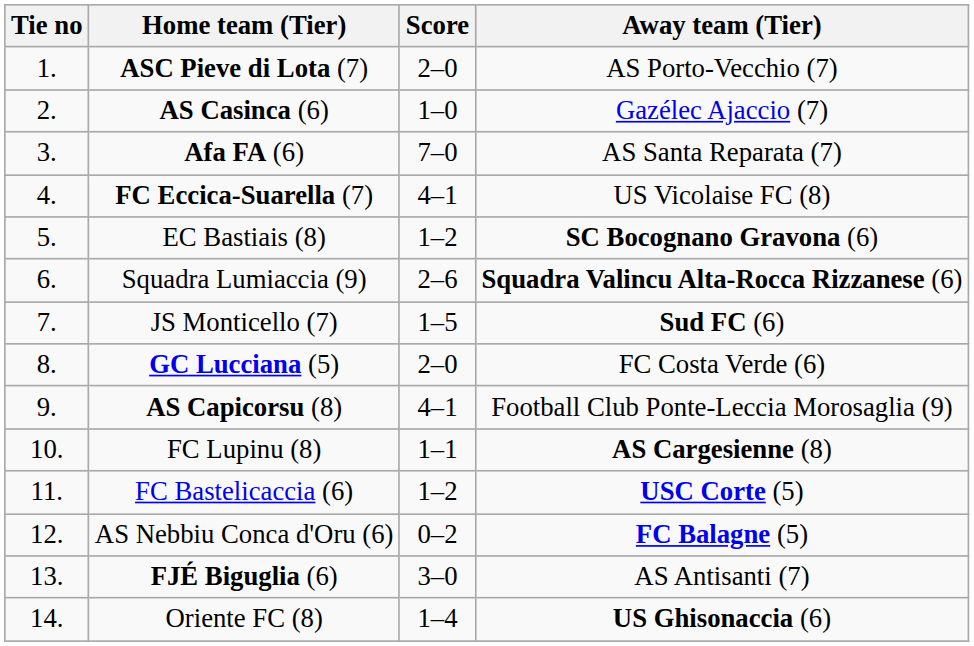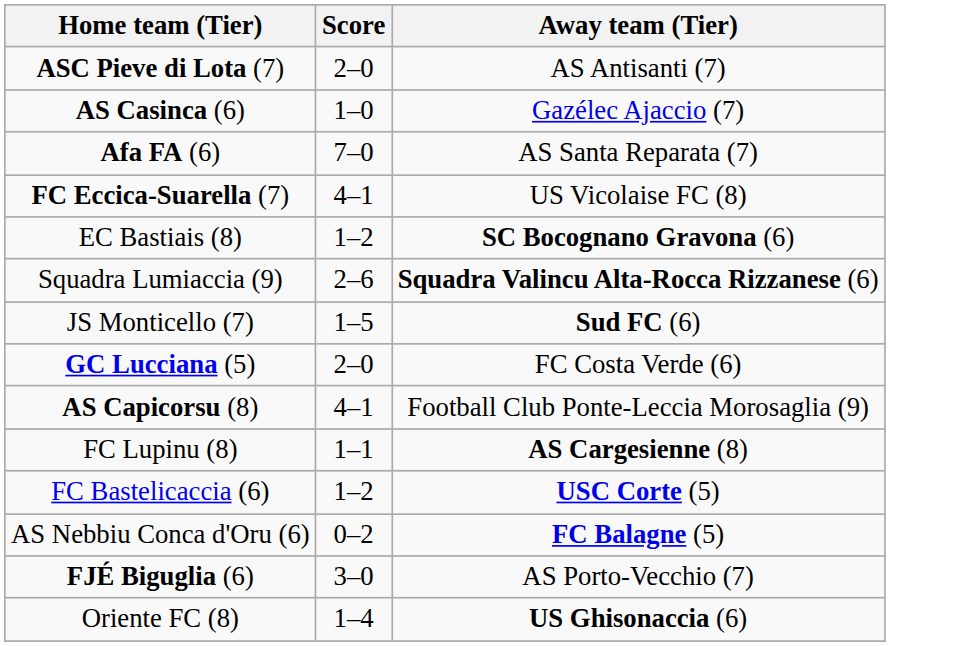- column: Tie no | 1. | 2. | 3. | 4. | 5. | 6. | 7. | 8. | 9. | 10. | 11. | 12. | 13. | 14.
ASC Pieve di Lota (7) | Away team (Tier): AS Porto-Vecchio (7) -> AS Antisanti (7)
FJÉ Biguglia (6) | Away team (Tier): AS Antisanti (7) -> AS Porto-Vecchio (7)
